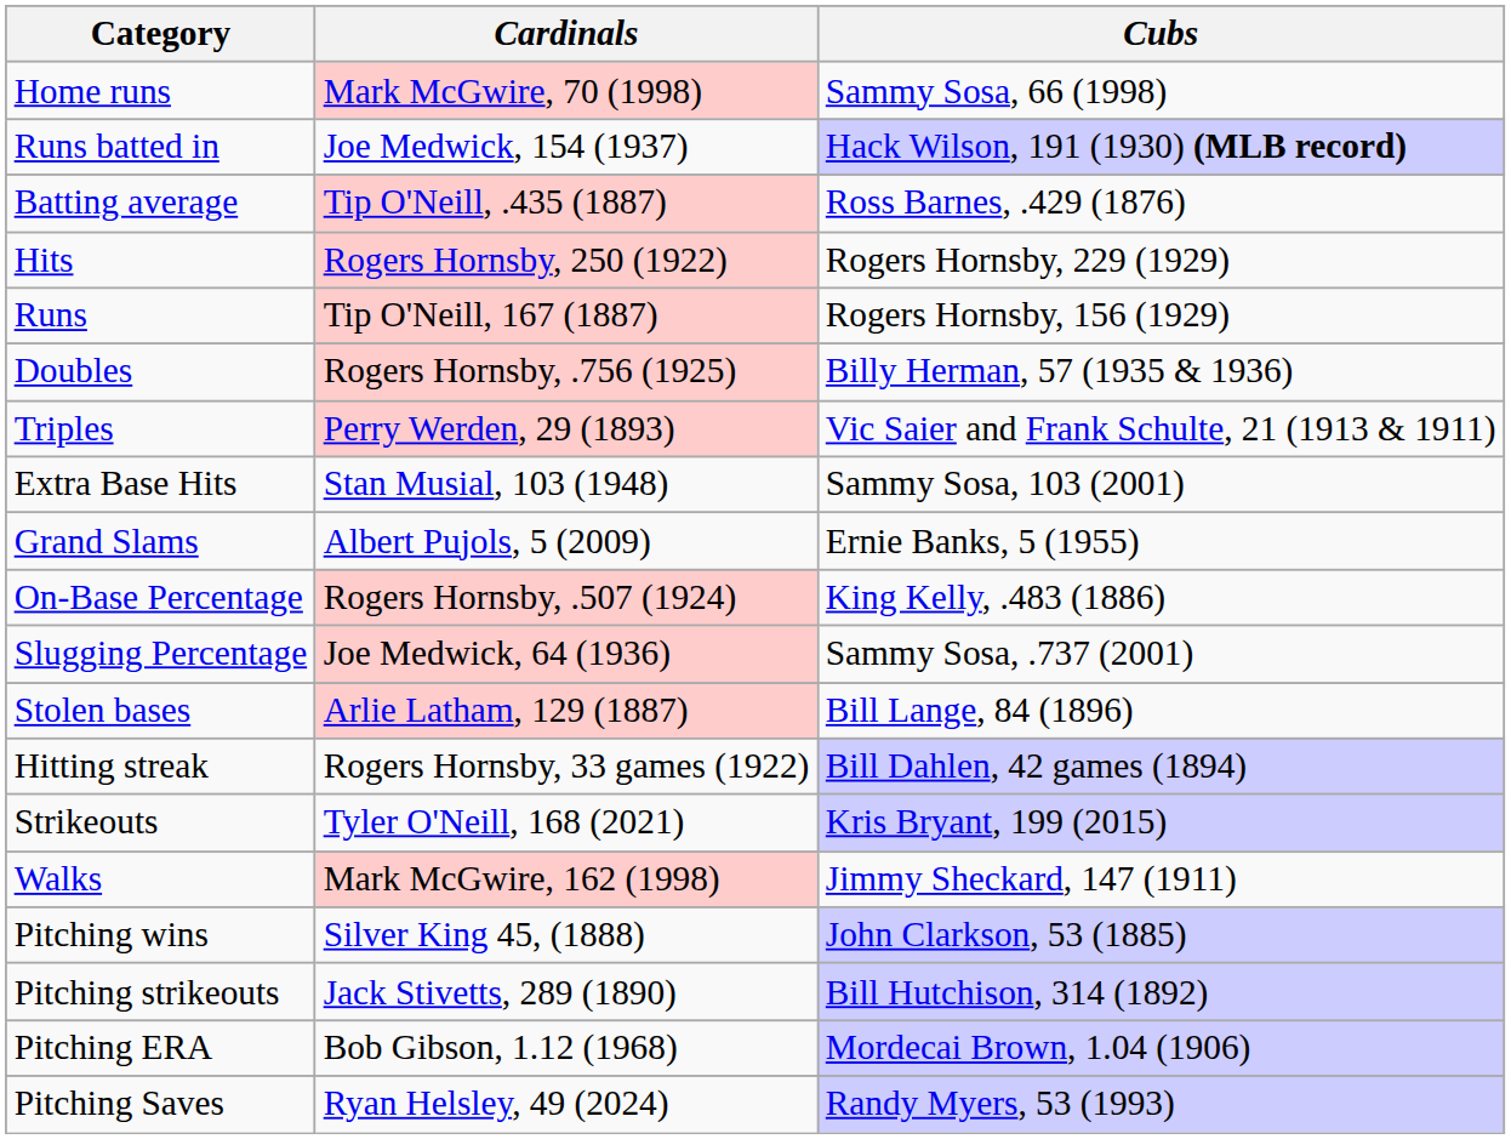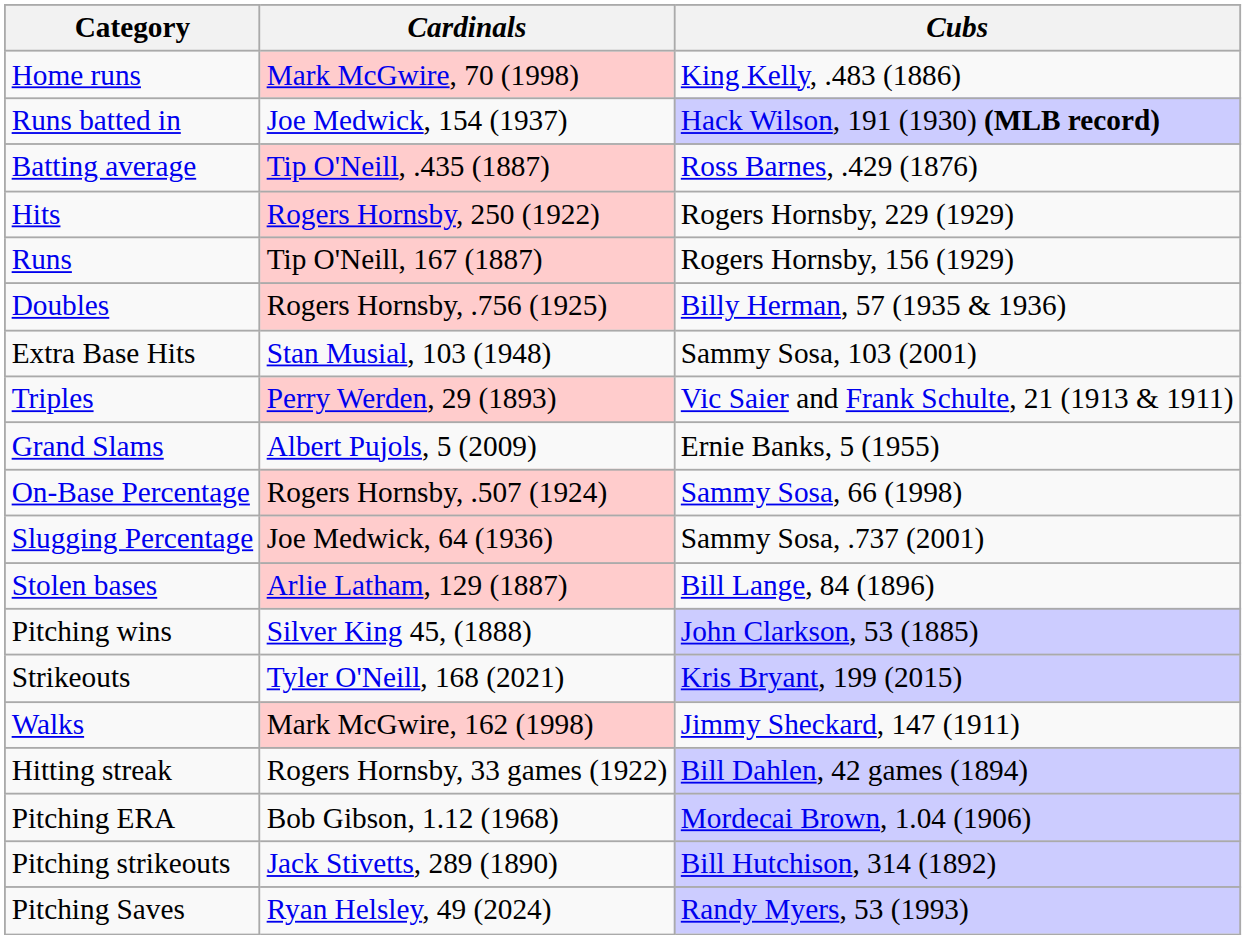Home runs | Cubs: Sammy Sosa, 66 (1998) -> King Kelly, .483 (1886)
rows swapped: Triples <-> Extra Base Hits
On-Base Percentage | Cubs: King Kelly, .483 (1886) -> Sammy Sosa, 66 (1998)
rows swapped: Hitting streak <-> Pitching wins
rows swapped: Pitching strikeouts <-> Pitching ERA
